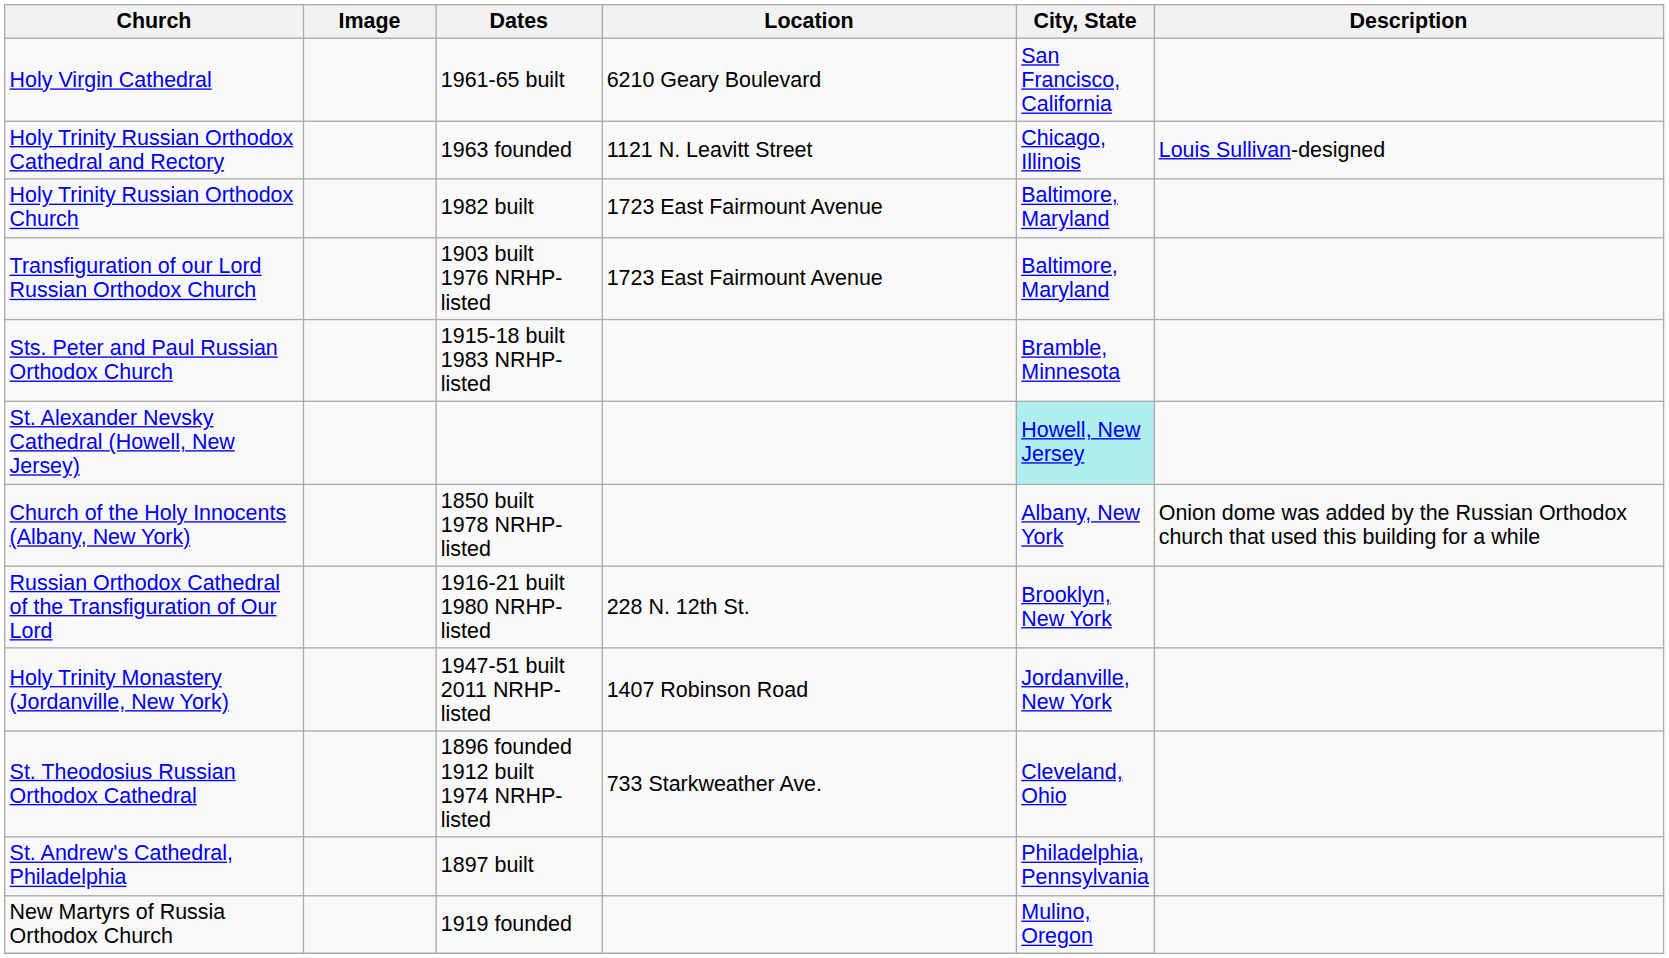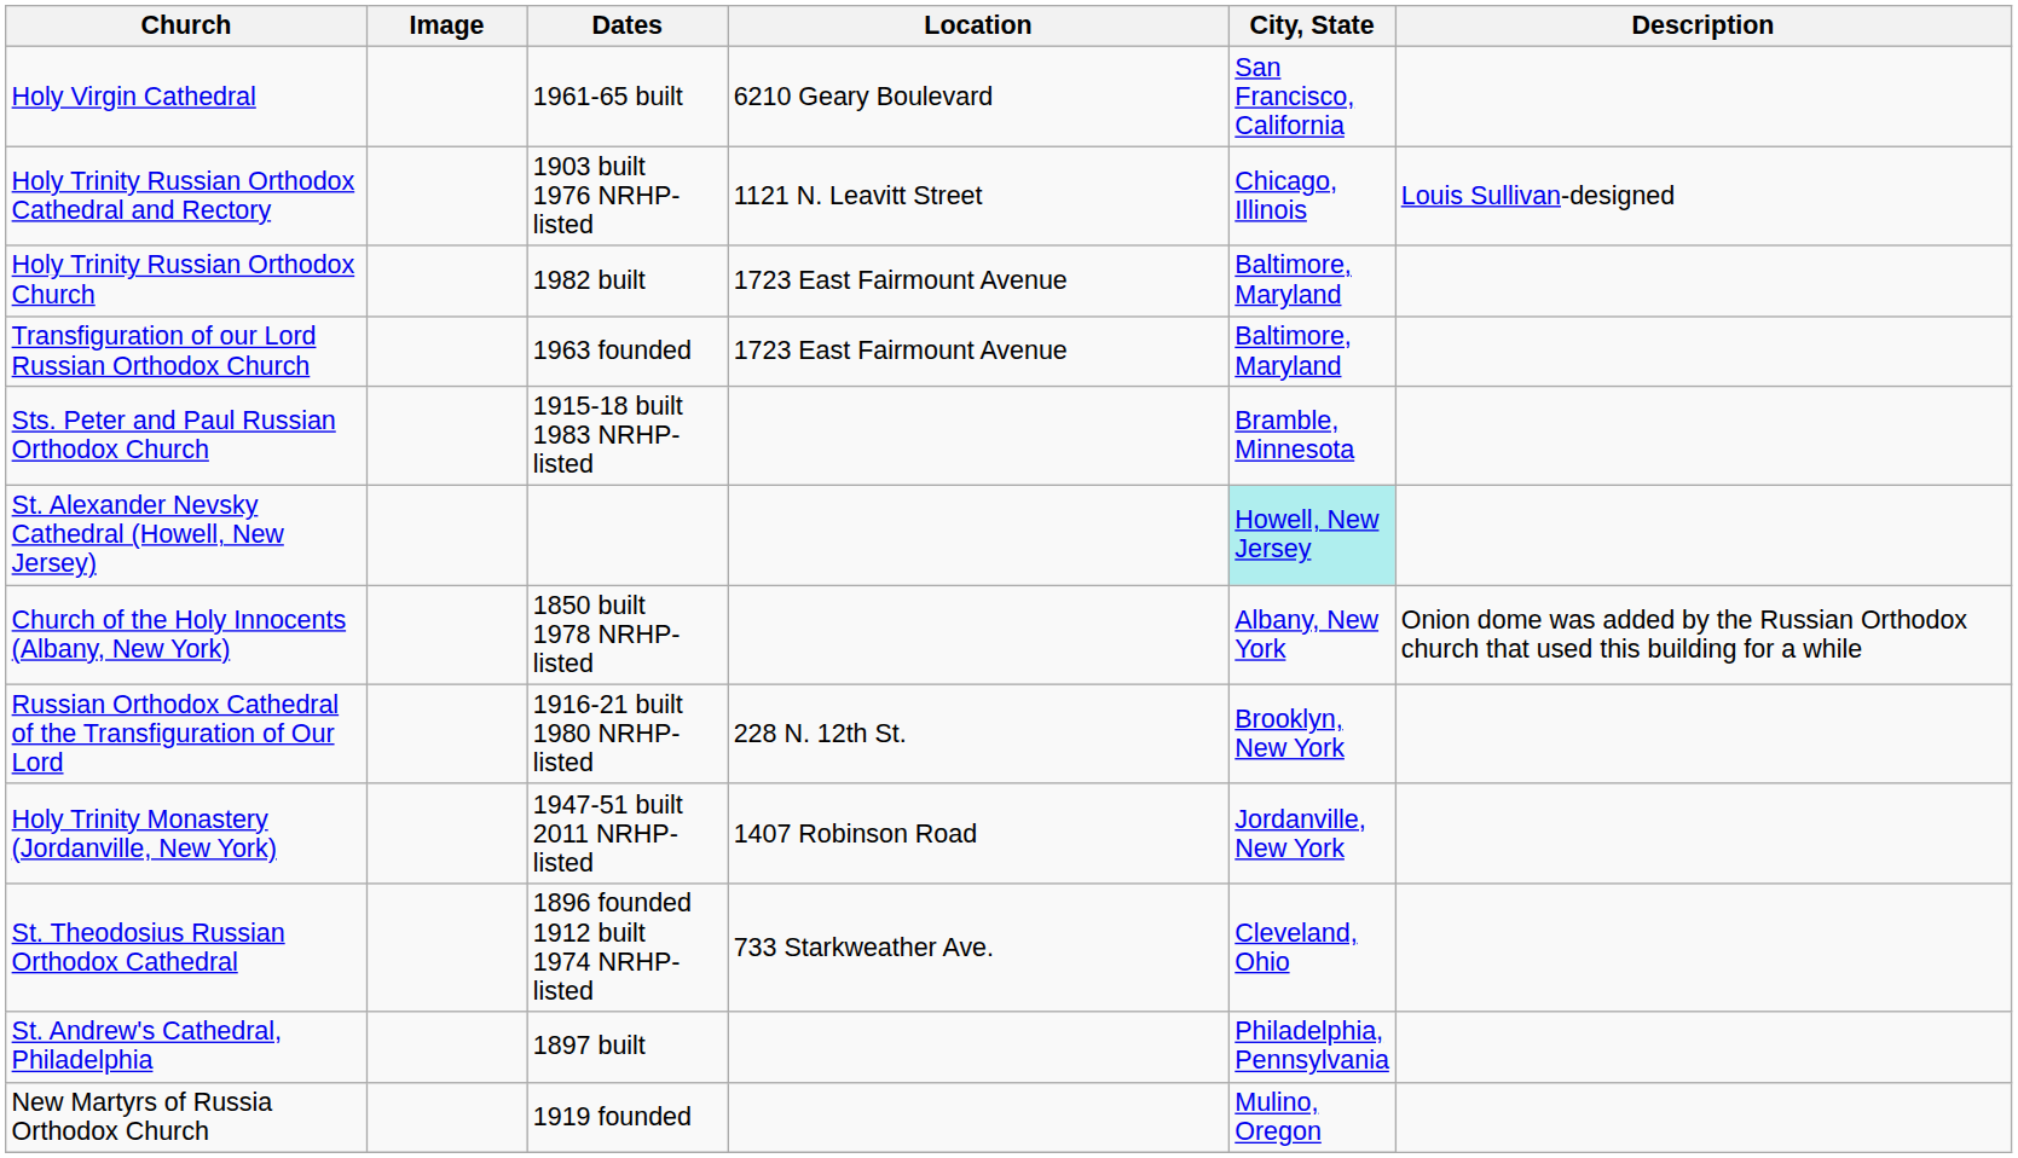Holy Trinity Russian Orthodox Cathedral and Rectory | Dates: 1963 founded -> 1903 built 1976 NRHP-listed
Transfiguration of our Lord Russian Orthodox Church | Dates: 1903 built 1976 NRHP-listed -> 1963 founded
